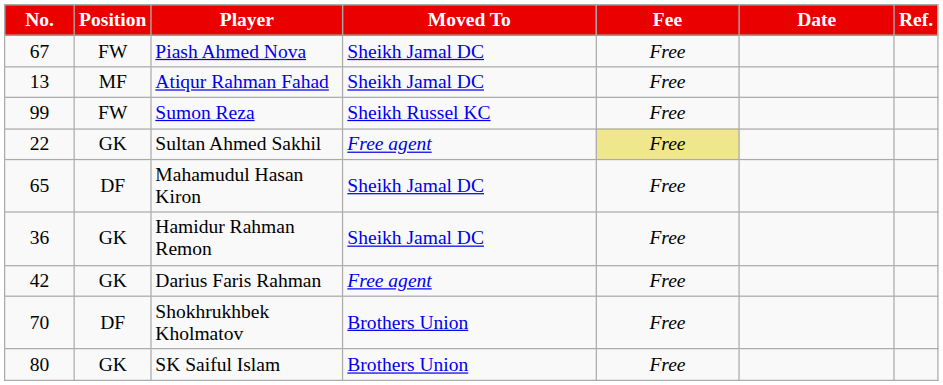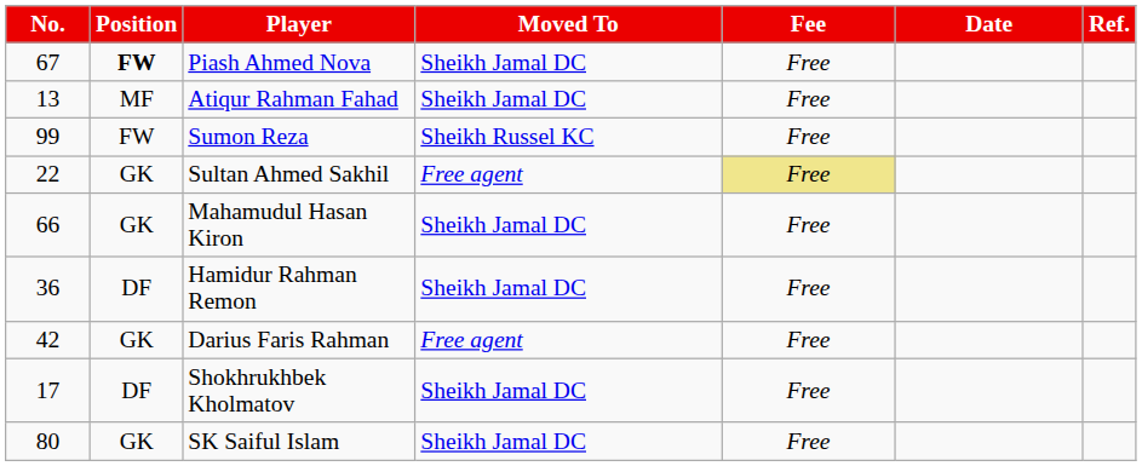Piash Ahmed Nova | Position: normal -> bold
Mahamudul Hasan Kiron | No.: 65 -> 66
Mahamudul Hasan Kiron | Position: DF -> GK
Hamidur Rahman Remon | Position: GK -> DF
Shokhrukhbek Kholmatov | No.: 70 -> 17
Shokhrukhbek Kholmatov | Moved To: Brothers Union -> Sheikh Jamal DC
SK Saiful Islam | Moved To: Brothers Union -> Sheikh Jamal DC
